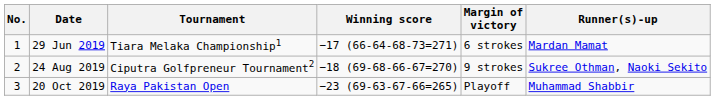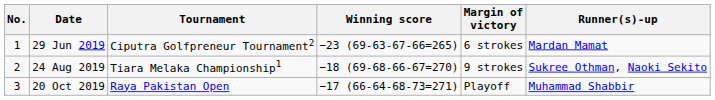29 Jun 2019 | Tournament: Tiara Melaka Championship1 -> Ciputra Golfpreneur Tournament2
29 Jun 2019 | Winning score: −17 (66-64-68-73=271) -> −23 (69-63-67-66=265)
24 Aug 2019 | Tournament: Ciputra Golfpreneur Tournament2 -> Tiara Melaka Championship1
20 Oct 2019 | Winning score: −23 (69-63-67-66=265) -> −17 (66-64-68-73=271)
